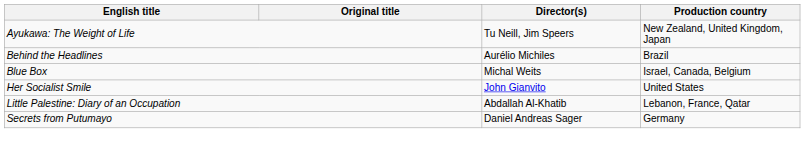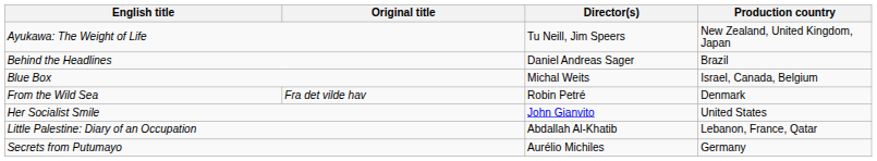Behind the Headlines | Director(s): Aurélio Michiles -> Daniel Andreas Sager
+ row: From the Wild Sea | Fra det vilde hav | Robin Petré | Denmark
Secrets from Putumayo | Director(s): Daniel Andreas Sager -> Aurélio Michiles
